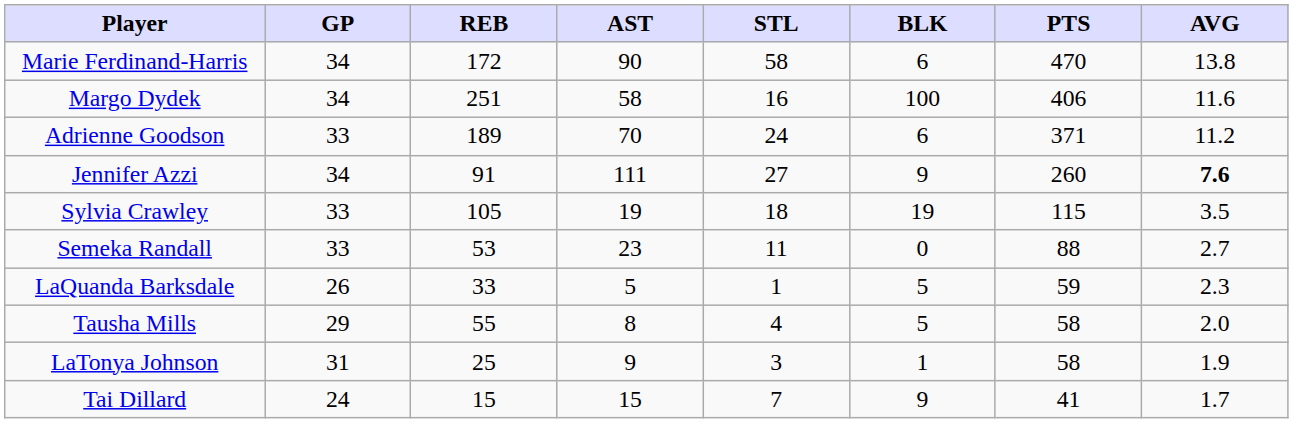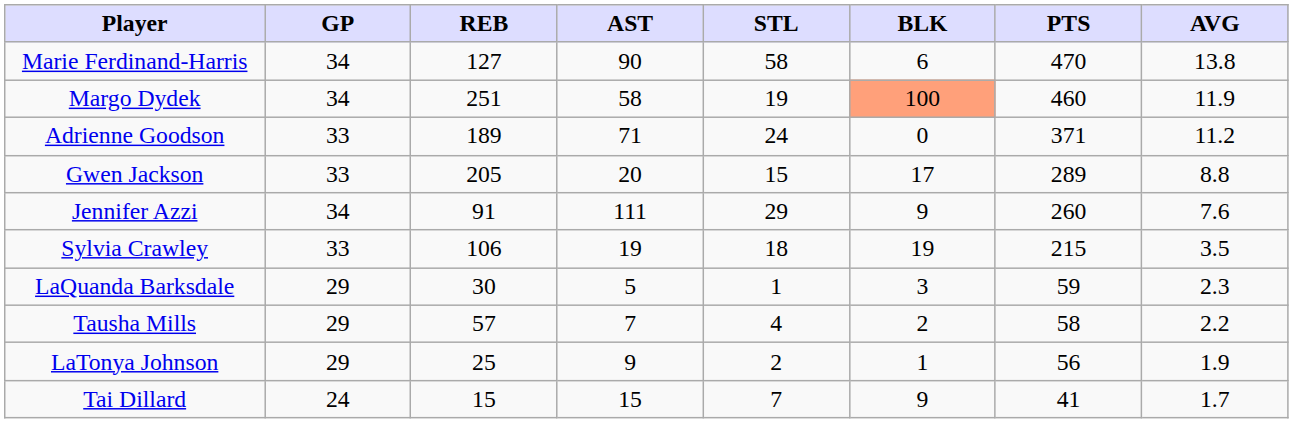Marie Ferdinand-Harris | REB: 172 -> 127
Margo Dydek | STL: 16 -> 19
Margo Dydek | BLK: no background -> lightsalmon background
Margo Dydek | PTS: 406 -> 460
Margo Dydek | AVG: 11.6 -> 11.9
Adrienne Goodson | AST: 70 -> 71
Adrienne Goodson | BLK: 6 -> 0
+ row: Gwen Jackson | 33 | 205 | 20 | 15 | 17 | 289 | 8.8
Jennifer Azzi | STL: 27 -> 29
Jennifer Azzi | AVG: bold -> normal
Sylvia Crawley | REB: 105 -> 106
Sylvia Crawley | PTS: 115 -> 215
- row: Semeka Randall | 33 | 53 | 23 | 11 | 0 | 88 | 2.7
LaQuanda Barksdale | GP: 26 -> 29
LaQuanda Barksdale | REB: 33 -> 30
LaQuanda Barksdale | BLK: 5 -> 3
Tausha Mills | REB: 55 -> 57
Tausha Mills | AST: 8 -> 7
Tausha Mills | BLK: 5 -> 2
Tausha Mills | AVG: 2.0 -> 2.2
LaTonya Johnson | GP: 31 -> 29
LaTonya Johnson | STL: 3 -> 2
LaTonya Johnson | PTS: 58 -> 56
